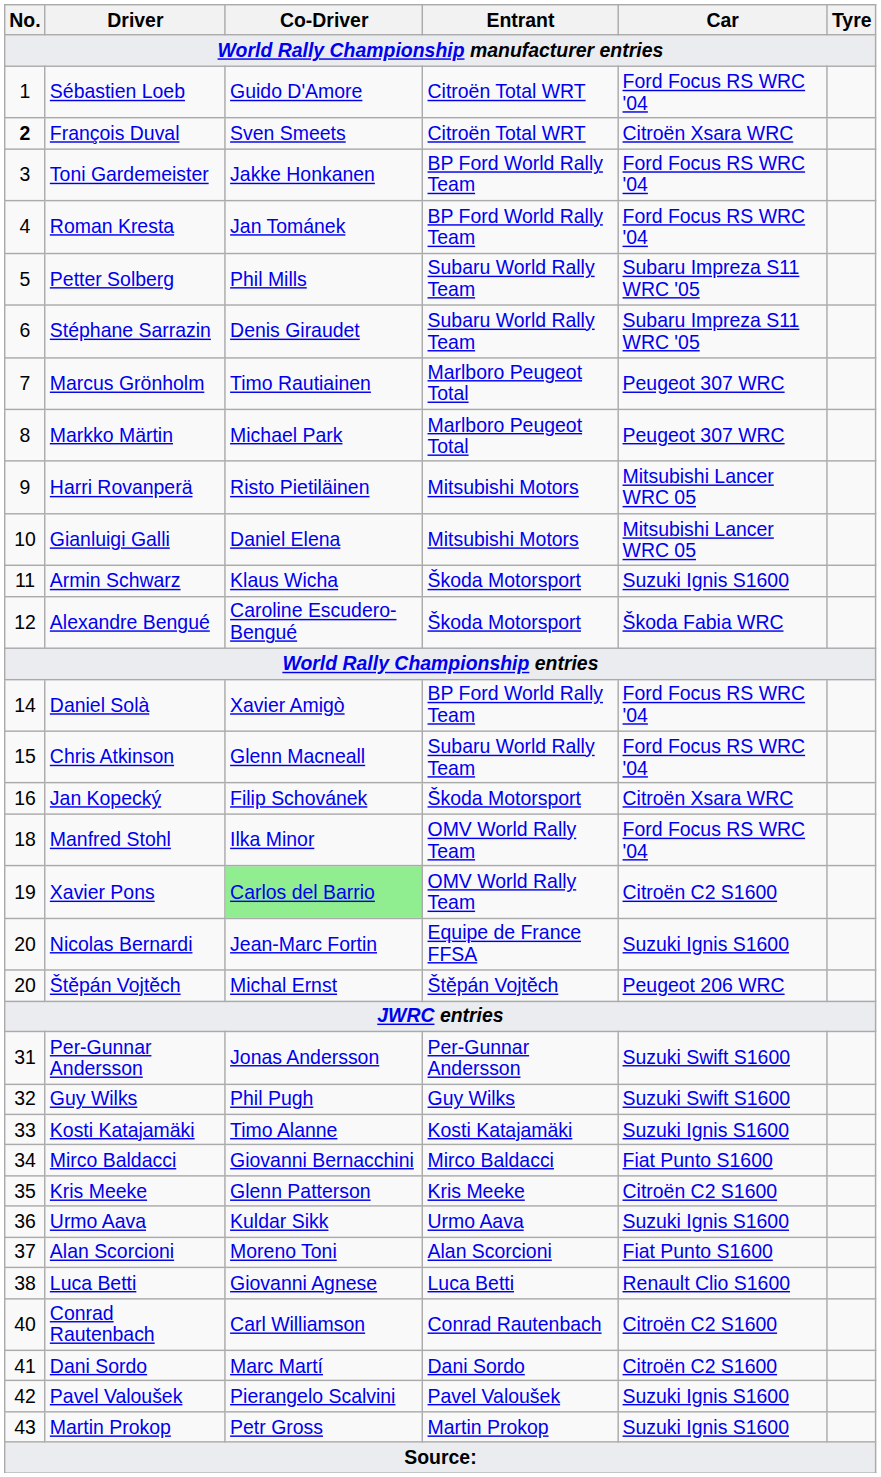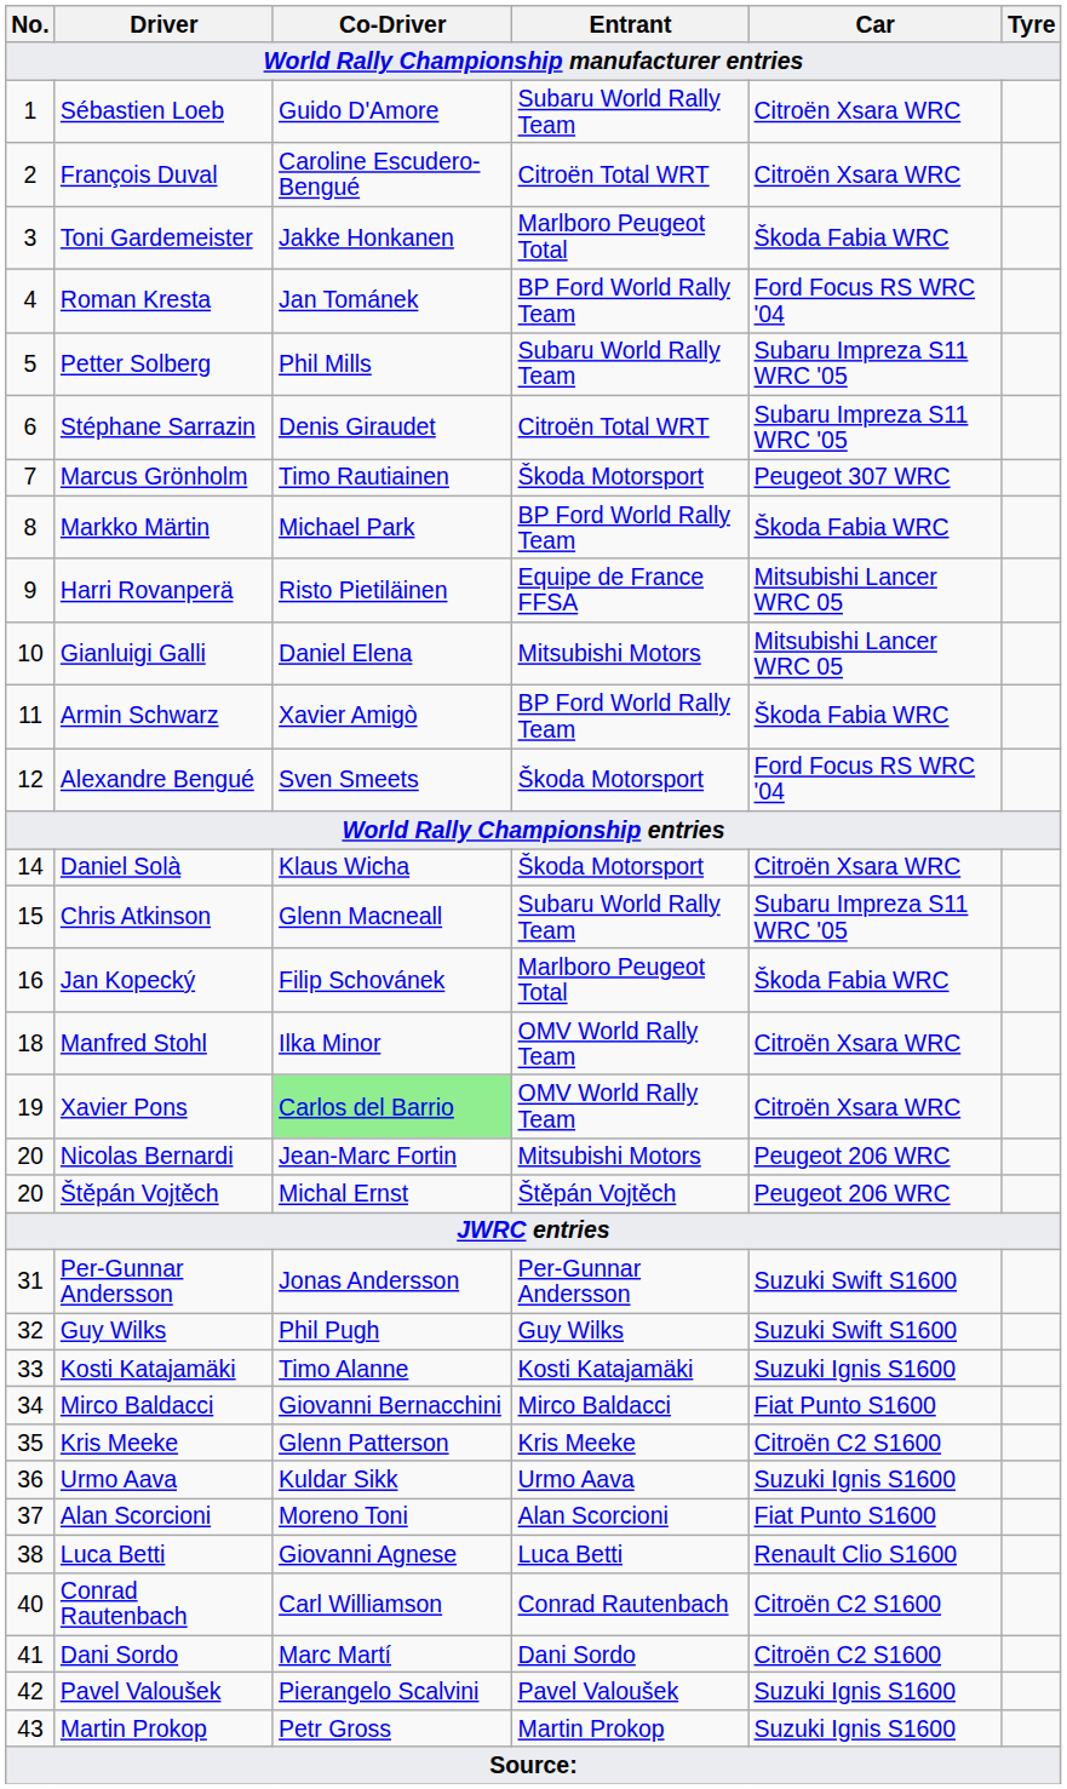Sébastien Loeb | Entrant: Citroën Total WRT -> Subaru World Rally Team
Sébastien Loeb | Car: Ford Focus RS WRC '04 -> Citroën Xsara WRC
François Duval | No.: bold -> normal
François Duval | Co-Driver: Sven Smeets -> Caroline Escudero-Bengué
Toni Gardemeister | Entrant: BP Ford World Rally Team -> Marlboro Peugeot Total
Toni Gardemeister | Car: Ford Focus RS WRC '04 -> Škoda Fabia WRC
Stéphane Sarrazin | Entrant: Subaru World Rally Team -> Citroën Total WRT
Marcus Grönholm | Entrant: Marlboro Peugeot Total -> Škoda Motorsport
Markko Märtin | Entrant: Marlboro Peugeot Total -> BP Ford World Rally Team
Markko Märtin | Car: Peugeot 307 WRC -> Škoda Fabia WRC
Harri Rovanperä | Entrant: Mitsubishi Motors -> Equipe de France FFSA
Armin Schwarz | Co-Driver: Klaus Wicha -> Xavier Amigò
Armin Schwarz | Entrant: Škoda Motorsport -> BP Ford World Rally Team
Armin Schwarz | Car: Suzuki Ignis S1600 -> Škoda Fabia WRC
Alexandre Bengué | Co-Driver: Caroline Escudero-Bengué -> Sven Smeets
Alexandre Bengué | Car: Škoda Fabia WRC -> Ford Focus RS WRC '04
Daniel Solà | Co-Driver: Xavier Amigò -> Klaus Wicha
Daniel Solà | Entrant: BP Ford World Rally Team -> Škoda Motorsport
Daniel Solà | Car: Ford Focus RS WRC '04 -> Citroën Xsara WRC
Chris Atkinson | Car: Ford Focus RS WRC '04 -> Subaru Impreza S11 WRC '05
Jan Kopecký | Entrant: Škoda Motorsport -> Marlboro Peugeot Total
Jan Kopecký | Car: Citroën Xsara WRC -> Škoda Fabia WRC
Manfred Stohl | Car: Ford Focus RS WRC '04 -> Citroën Xsara WRC
Xavier Pons | Car: Citroën C2 S1600 -> Citroën Xsara WRC
Nicolas Bernardi | Entrant: Equipe de France FFSA -> Mitsubishi Motors
Nicolas Bernardi | Car: Suzuki Ignis S1600 -> Peugeot 206 WRC
